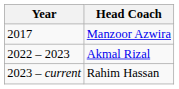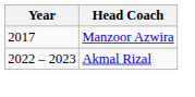- row: 2023 – current | Rahim Hassan
